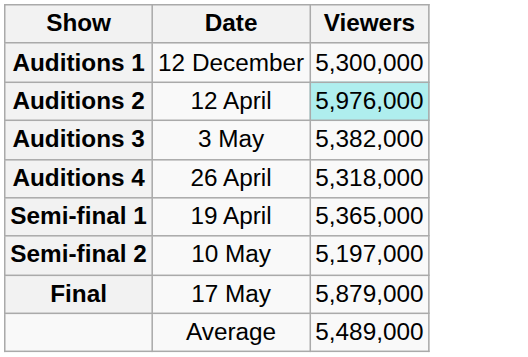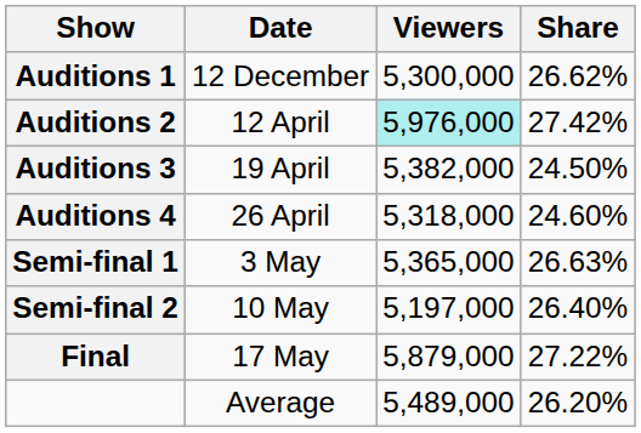+ column: Share | 26.62% | 27.42% | 24.50% | 24.60% | 26.63% | 26.40% | 27.22% | 26.20%
Auditions 3 | Date: 3 May -> 19 April
Semi-final 1 | Date: 19 April -> 3 May
